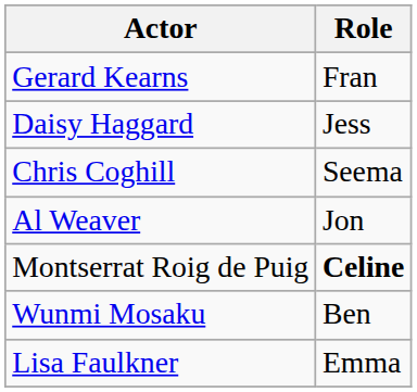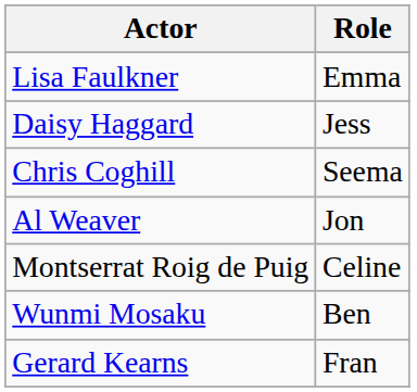rows swapped: Gerard Kearns <-> Lisa Faulkner
Montserrat Roig de Puig | Role: bold -> normal
